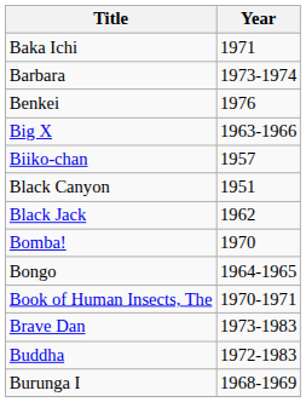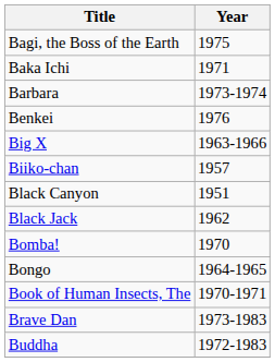+ row: Bagi, the Boss of the Earth | 1975
- row: Burunga I | 1968-1969
